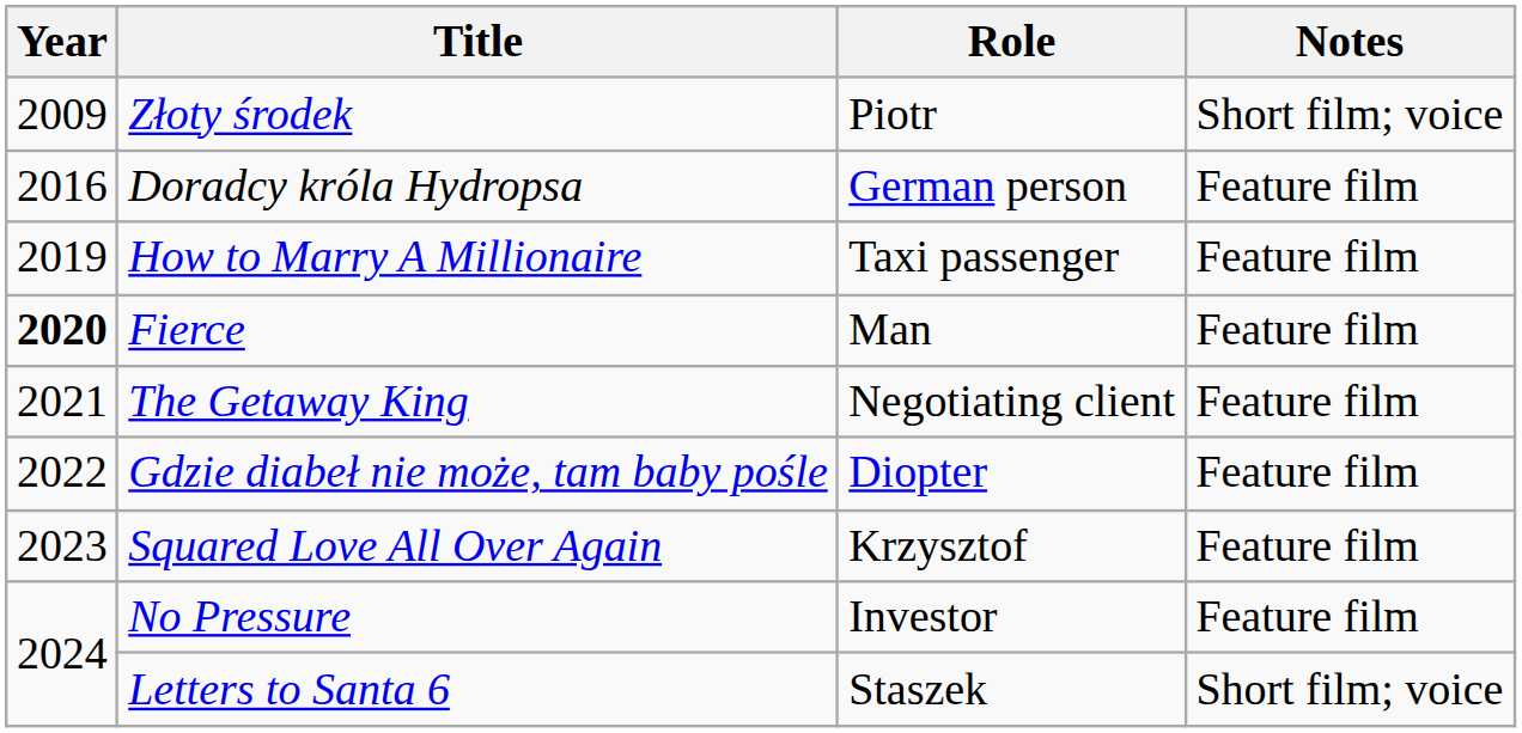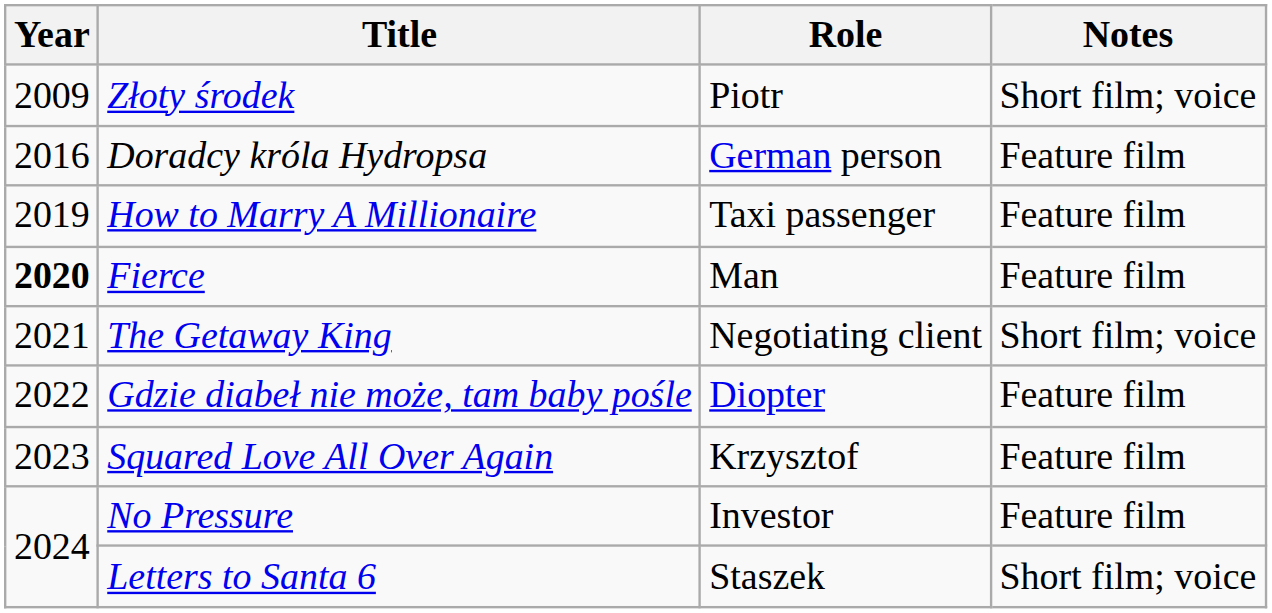The Getaway King | Notes: Feature film -> Short film; voice
